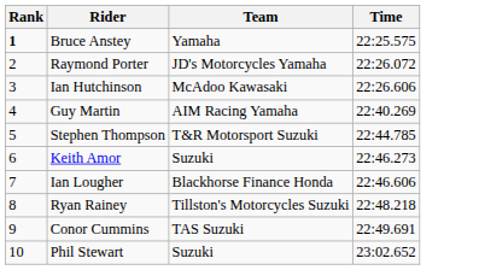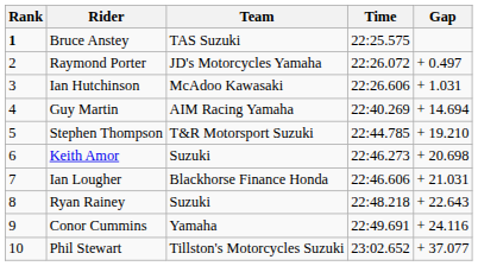+ column: Gap | + 0.497 | + 1.031 | + 14.694 | + 19.210 | + 20.698 | + 21.031 | + 22.643 | + 24.116 | + 37.077
Bruce Anstey | Team: Yamaha -> TAS Suzuki
Ryan Rainey | Team: Tillston's Motorcycles Suzuki -> Suzuki
Conor Cummins | Team: TAS Suzuki -> Yamaha
Phil Stewart | Team: Suzuki -> Tillston's Motorcycles Suzuki
